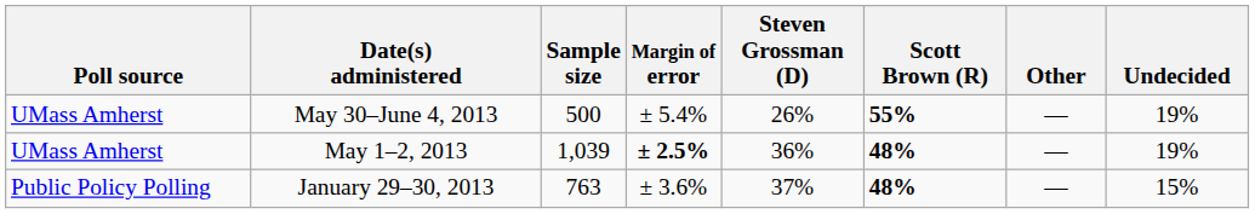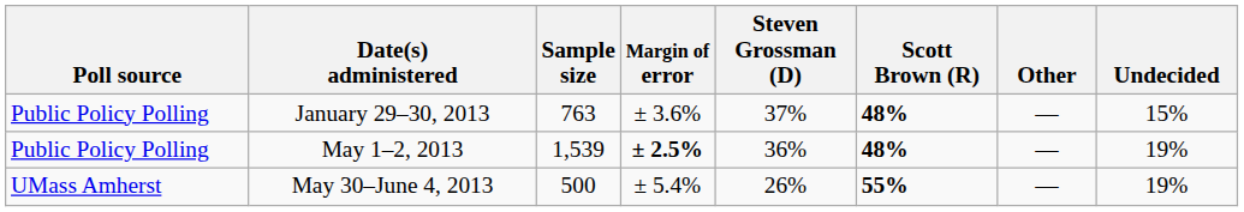rows swapped: May 30–June 4, 2013 <-> January 29–30, 2013
May 1–2, 2013 | Poll source: UMass Amherst -> Public Policy Polling
May 1–2, 2013 | Sample size: 1,039 -> 1,539
